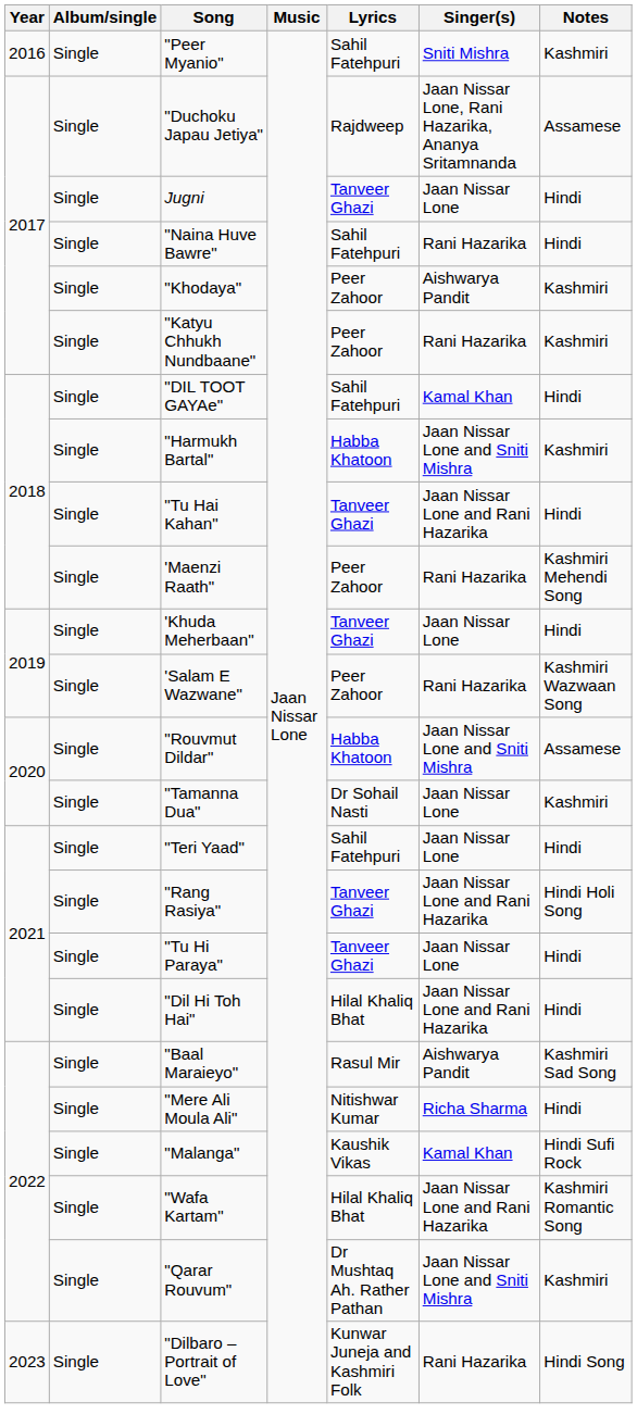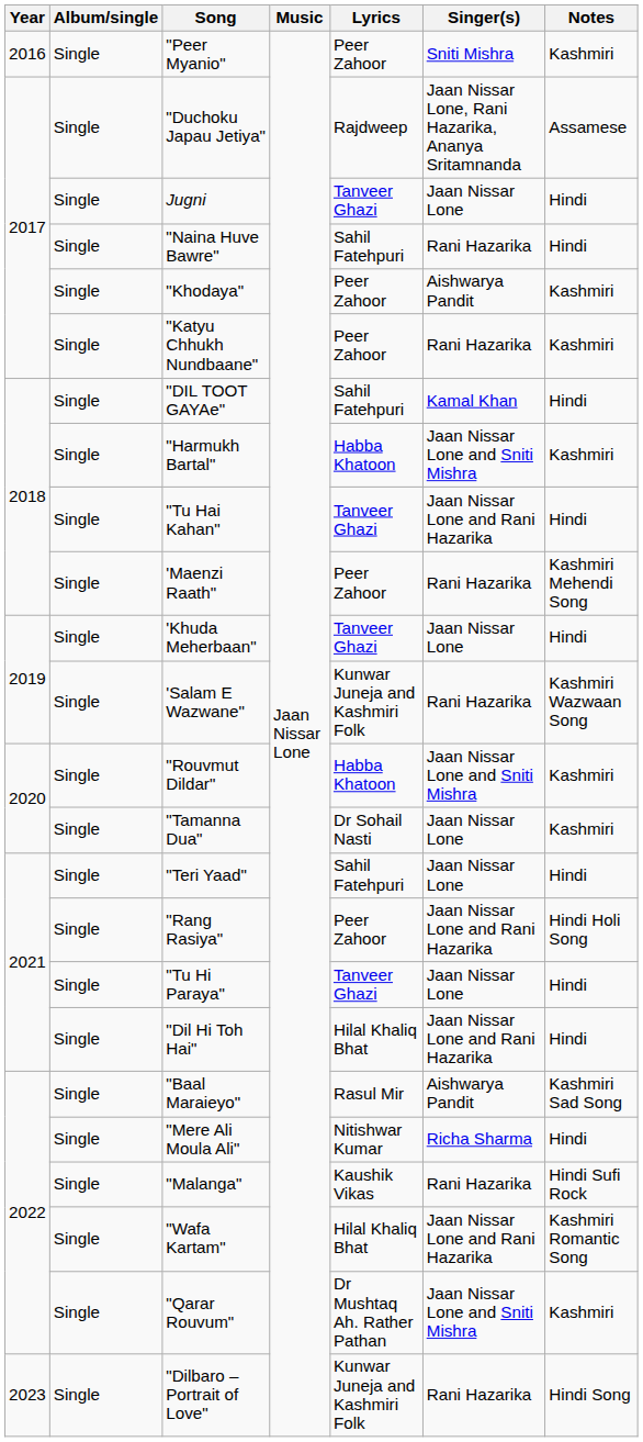"Peer Myanio" | Lyrics: Sahil Fatehpuri -> Peer Zahoor
'Salam E Wazwane" | Lyrics: Peer Zahoor -> Kunwar Juneja and Kashmiri Folk
"Rouvmut Dildar" | Notes: Assamese -> Kashmiri
"Rang Rasiya" | Lyrics: Tanveer Ghazi -> Peer Zahoor
"Malanga" | Singer(s): Kamal Khan -> Rani Hazarika
